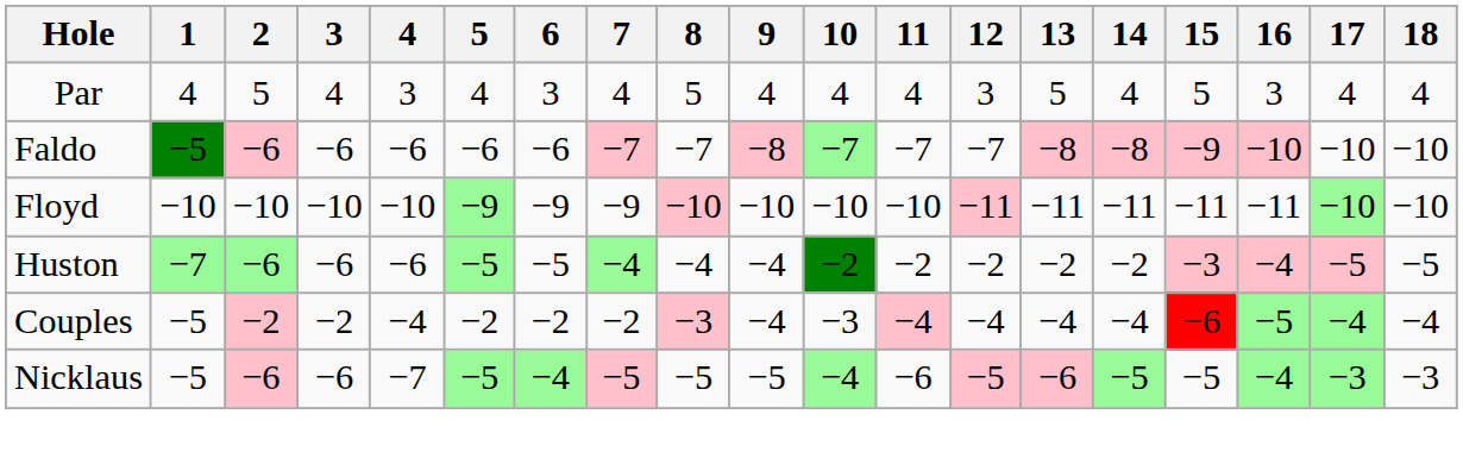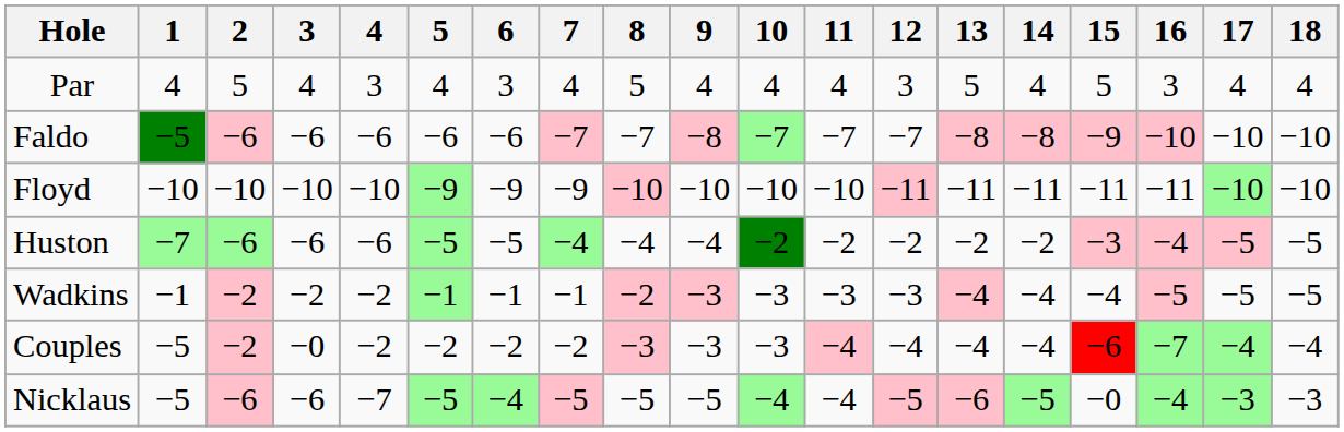+ row: Wadkins | −1 | −2 | −2 | −2 | −1 | −1 | −1 | −2 | −3 | −3 | −3 | −3 | −4 | −4 | −4 | −5 | −5 | −5
Couples | 3: −2 -> −0
Couples | 4: −4 -> −2
Couples | 9: −4 -> −3
Couples | 16: −5 -> −7
Nicklaus | 11: −6 -> −4
Nicklaus | 15: −5 -> −0
